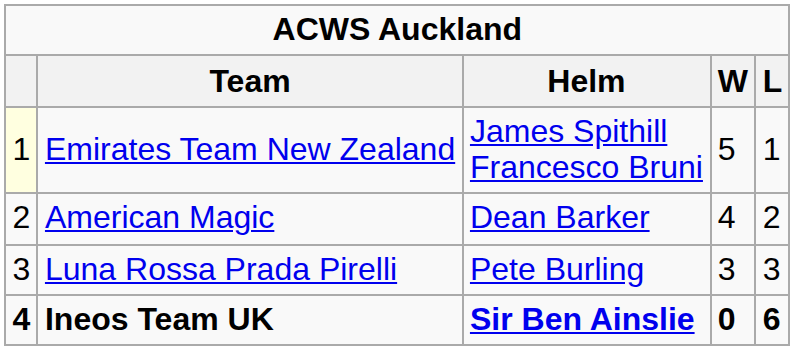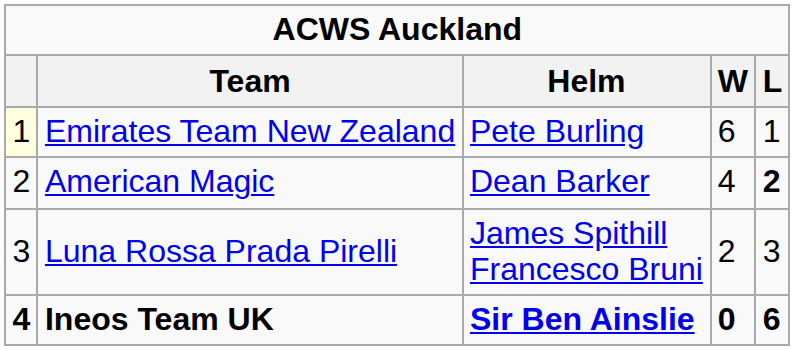Emirates Team New Zealand | Helm: James Spithill Francesco Bruni -> Pete Burling
Emirates Team New Zealand | W: 5 -> 6
American Magic | L: normal -> bold
Luna Rossa Prada Pirelli | Helm: Pete Burling -> James Spithill Francesco Bruni
Luna Rossa Prada Pirelli | W: 3 -> 2
